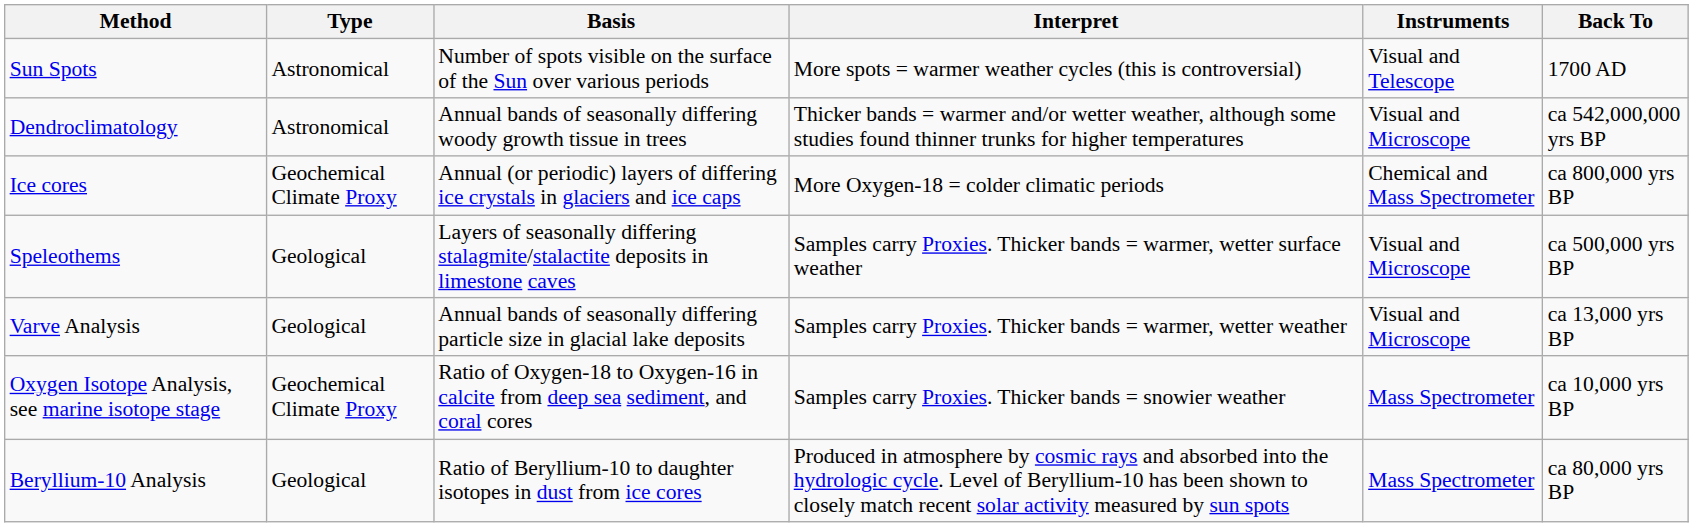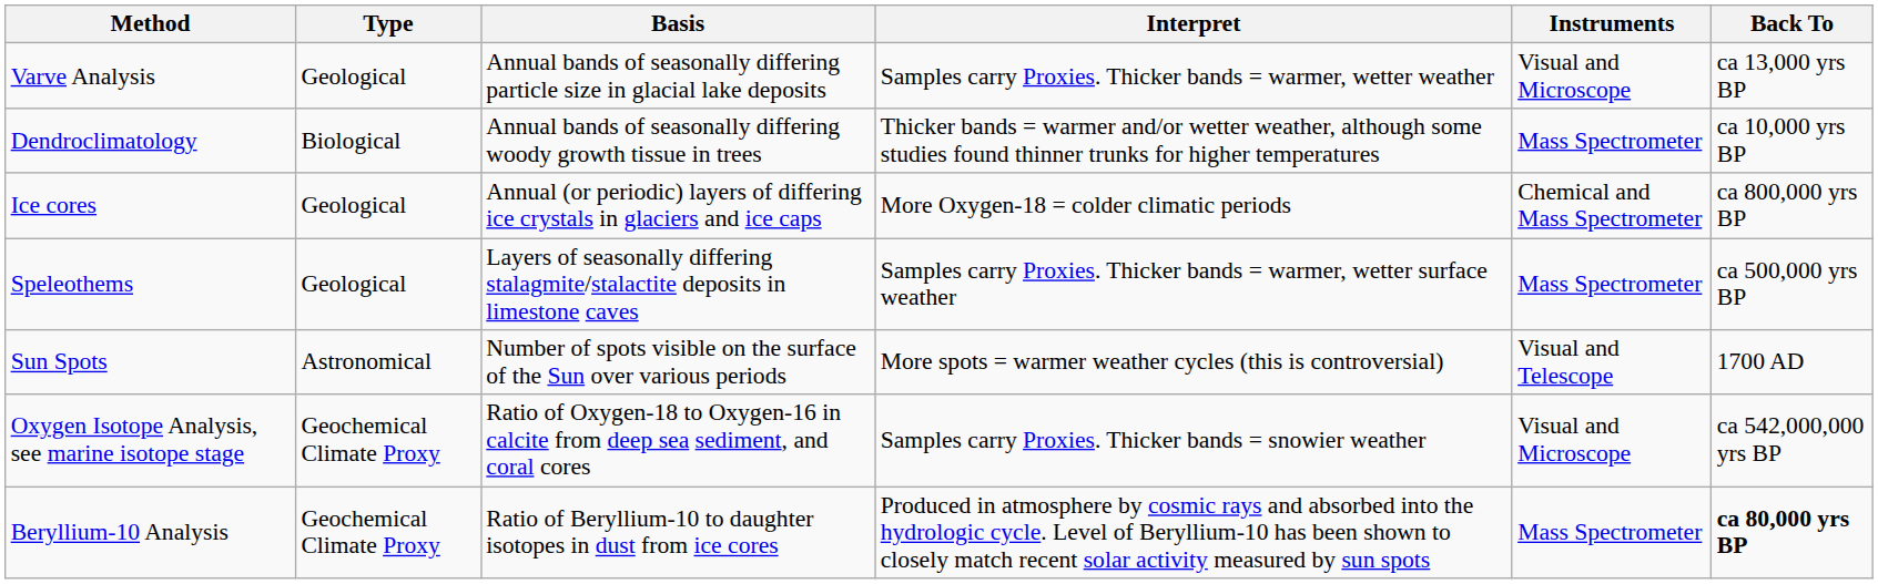rows swapped: Varve Analysis <-> Sun Spots
Dendroclimatology | Type: Astronomical -> Biological
Dendroclimatology | Instruments: Visual and Microscope -> Mass Spectrometer
Dendroclimatology | Back To: ca 542,000,000 yrs BP -> ca 10,000 yrs BP
Ice cores | Type: Geochemical Climate Proxy -> Geological
Speleothems | Instruments: Visual and Microscope -> Mass Spectrometer
Oxygen Isotope Analysis, see marine isotope stage | Instruments: Mass Spectrometer -> Visual and Microscope
Oxygen Isotope Analysis, see marine isotope stage | Back To: ca 10,000 yrs BP -> ca 542,000,000 yrs BP
Beryllium-10 Analysis | Type: Geological -> Geochemical Climate Proxy
Beryllium-10 Analysis | Back To: normal -> bold
